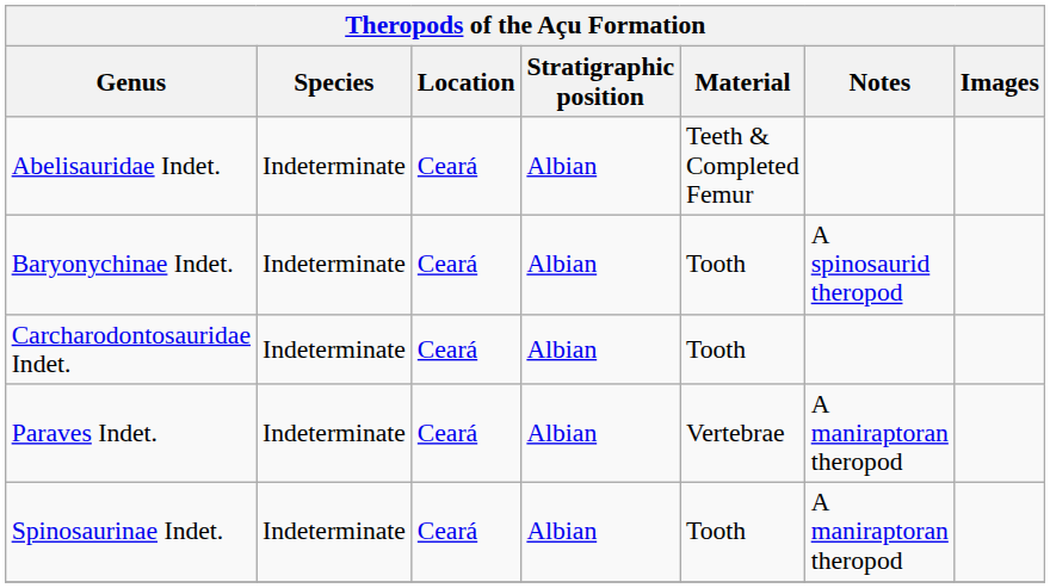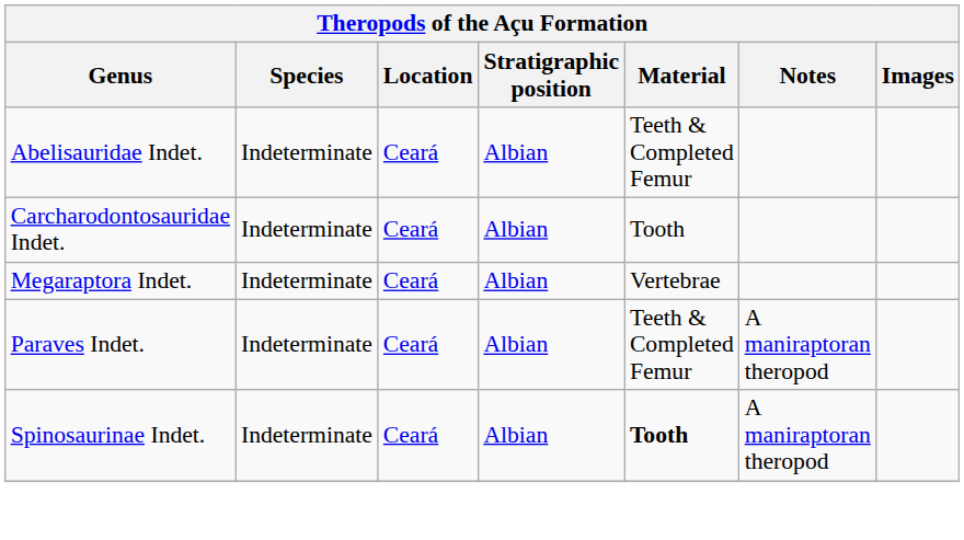- row: Baryonychinae Indet. | Indeterminate | Ceará | Albian | Tooth | A spinosaurid theropod
+ row: Megaraptora Indet. | Indeterminate | Ceará | Albian | Vertebrae
Paraves Indet. | Material: Vertebrae -> Teeth & Completed Femur
Spinosaurinae Indet. | Material: normal -> bold
